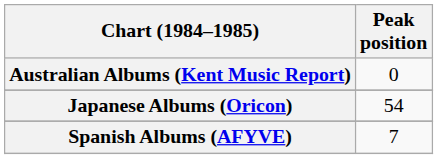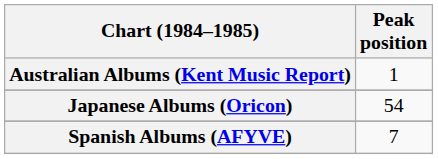Australian Albums (Kent Music Report) | Peak position: 0 -> 1
